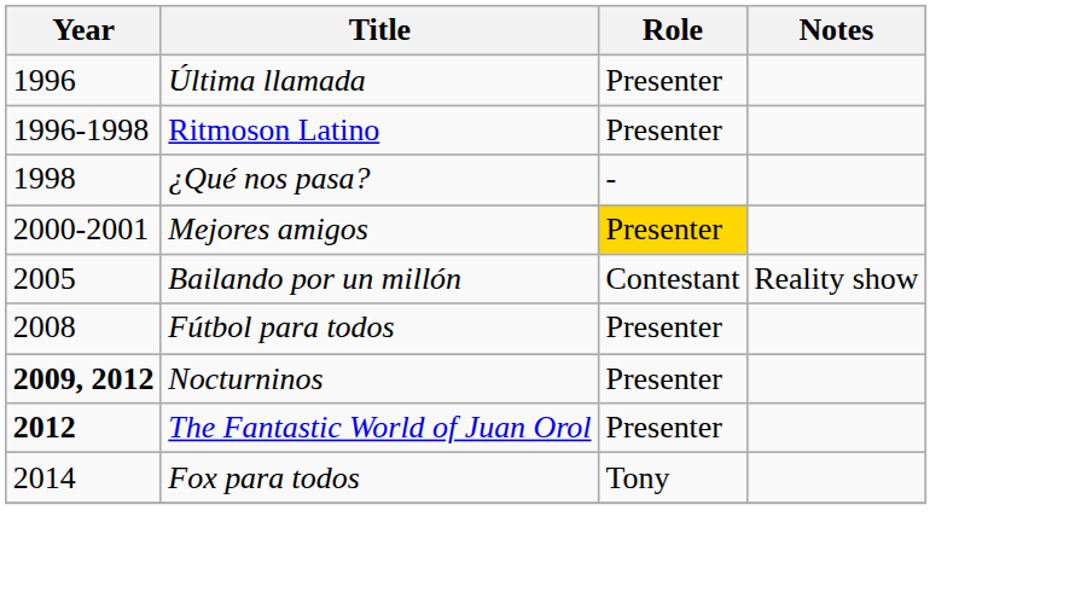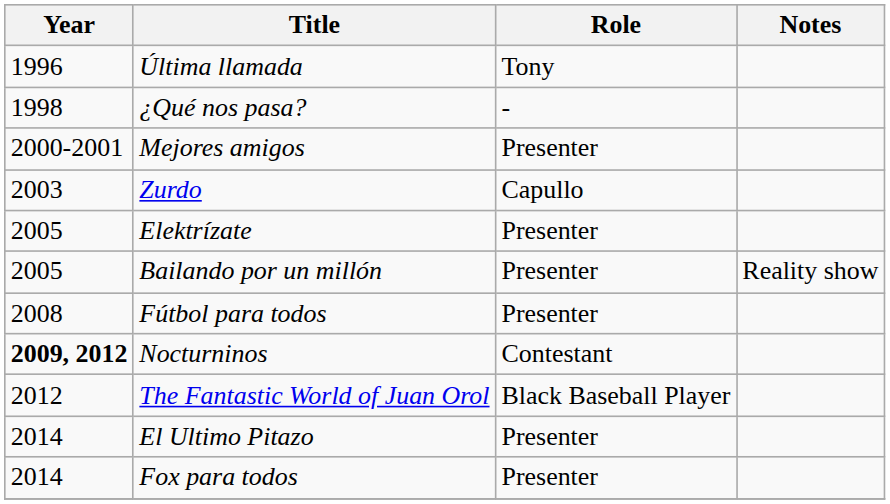Última llamada | Role: Presenter -> Tony
- row: 1996-1998 | Ritmoson Latino | Presenter
Mejores amigos | Role: gold background -> no background
+ row: 2003 | Zurdo | Capullo
+ row: 2005 | Elektrízate | Presenter
Bailando por un millón | Role: Contestant -> Presenter
Nocturninos | Role: Presenter -> Contestant
The Fantastic World of Juan Orol | Year: bold -> normal
The Fantastic World of Juan Orol | Role: Presenter -> Black Baseball Player
+ row: 2014 | El Ultimo Pitazo | Presenter
Fox para todos | Role: Tony -> Presenter
